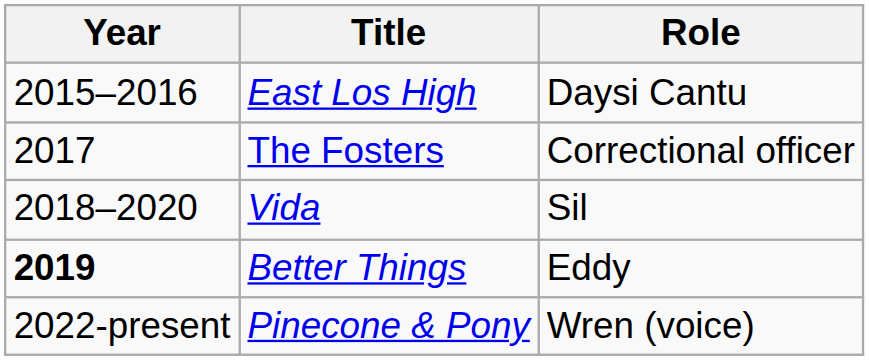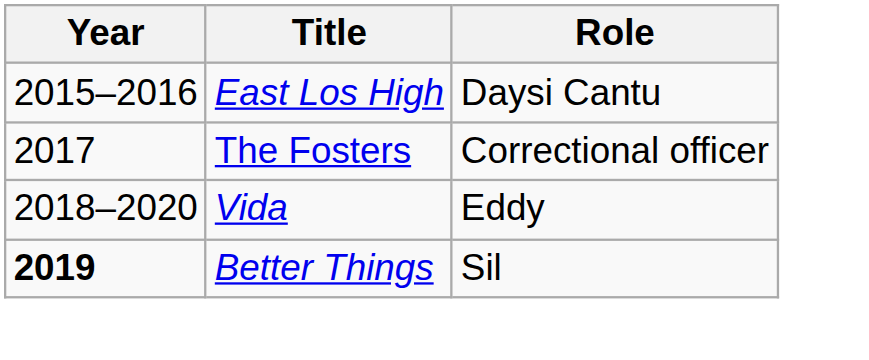Vida | Role: Sil -> Eddy
Better Things | Role: Eddy -> Sil
- row: 2022-present | Pinecone & Pony | Wren (voice)
